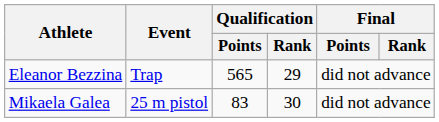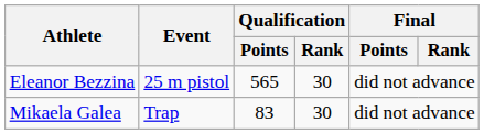Eleanor Bezzina | Event: Trap -> 25 m pistol
Eleanor Bezzina | Qualification / Rank: 29 -> 30
Mikaela Galea | Event: 25 m pistol -> Trap
